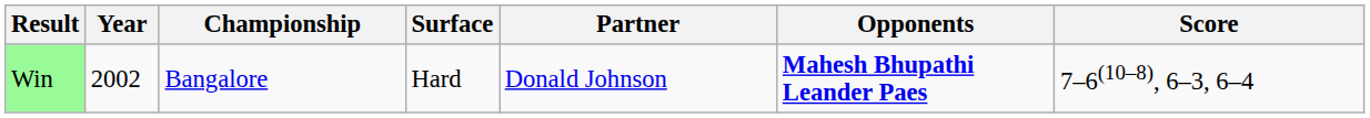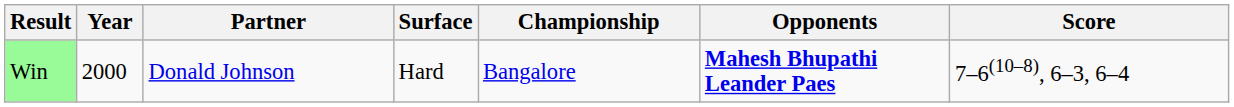columns swapped: Championship <-> Partner
Win | Year: 2002 -> 2000
